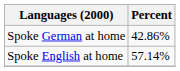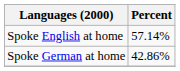rows swapped: Spoke English at home <-> Spoke German at home
